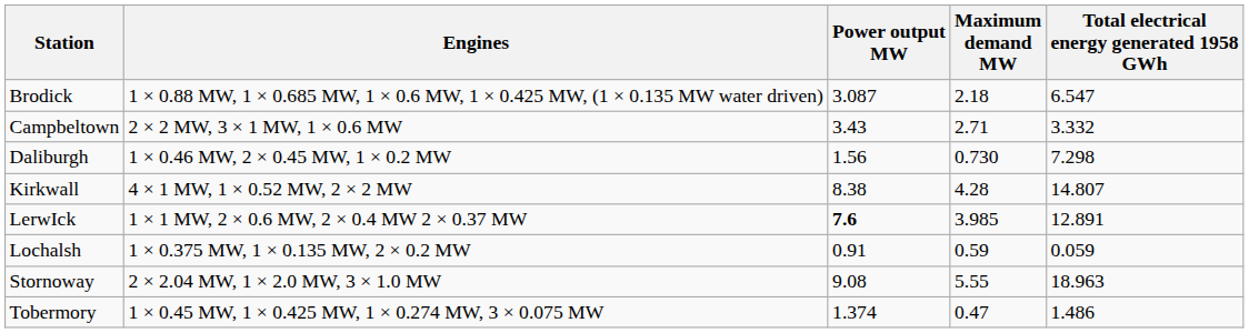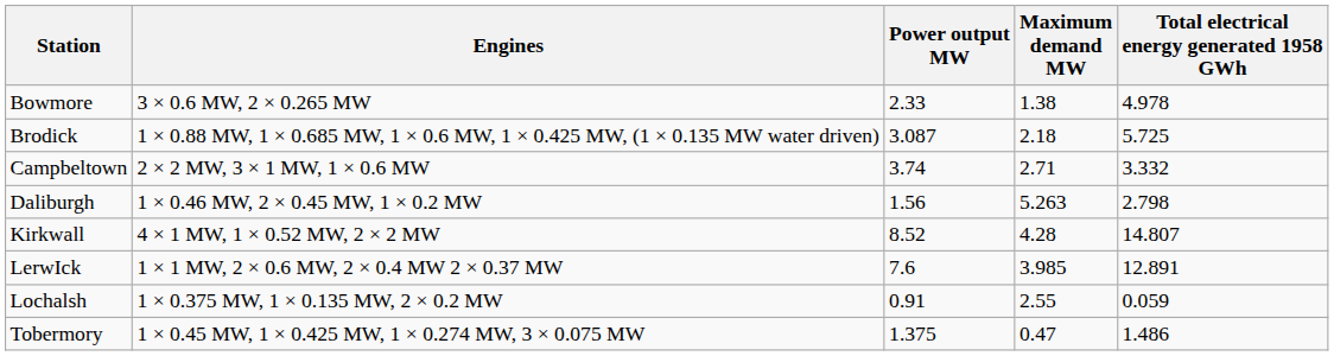+ row: Bowmore | 3 × 0.6 MW, 2 × 0.265 MW | 2.33 | 1.38 | 4.978
Brodick | Total electrical energy generated 1958 GWh: 6.547 -> 5.725
Campbeltown | Power output MW: 3.43 -> 3.74
Daliburgh | Maximum demand MW: 0.730 -> 5.263
Daliburgh | Total electrical energy generated 1958 GWh: 7.298 -> 2.798
Kirkwall | Power output MW: 8.38 -> 8.52
LerwIck | Power output MW: bold -> normal
Lochalsh | Maximum demand MW: 0.59 -> 2.55
- row: Stornoway | 2 × 2.04 MW, 1 × 2.0 MW, 3 × 1.0 MW | 9.08 | 5.55 | 18.963
Tobermory | Power output MW: 1.374 -> 1.375
